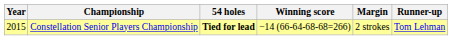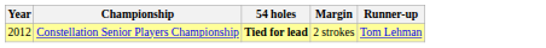- column: Winning score | −14 (66-64-68-68=266)
Constellation Senior Players Championship | Year: 2015 -> 2012
